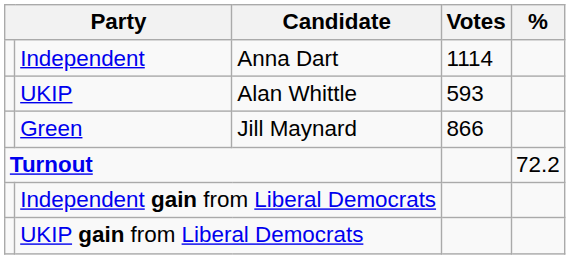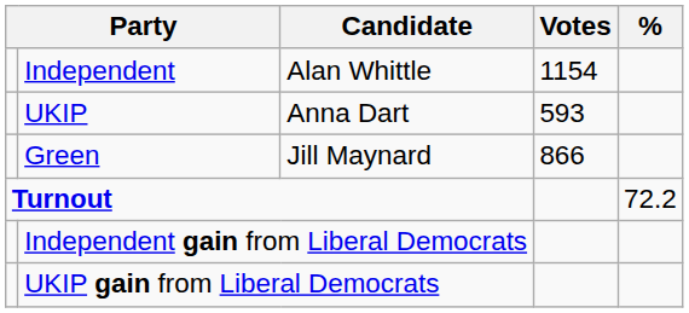Independent | Candidate: Anna Dart -> Alan Whittle
Independent | Votes: 1114 -> 1154
UKIP | Candidate: Alan Whittle -> Anna Dart
